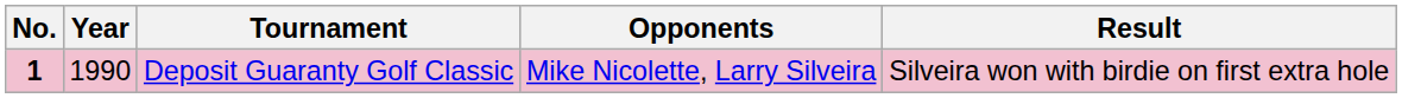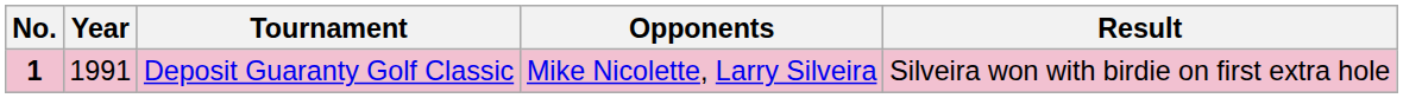Deposit Guaranty Golf Classic | Year: 1990 -> 1991
